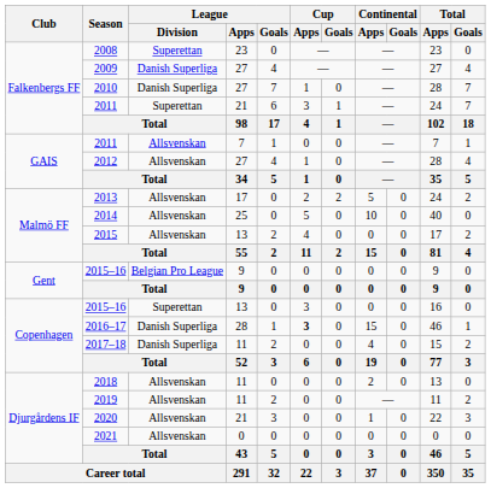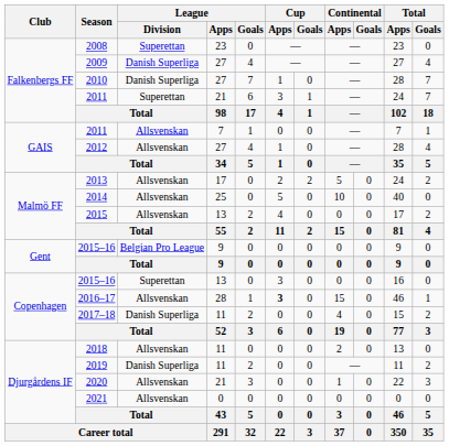2016–17 | League / Division: Danish Superliga -> Allsvenskan
2019 | League / Division: Allsvenskan -> Danish Superliga
